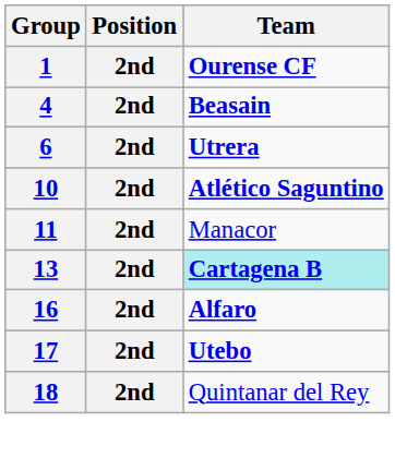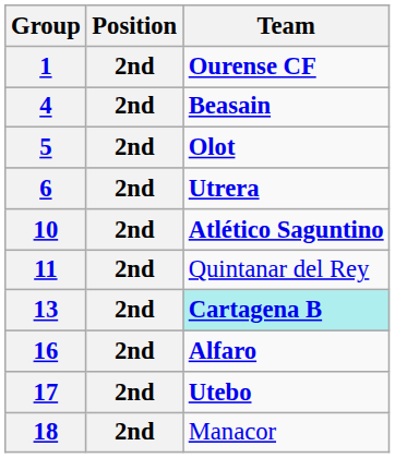+ row: 5 | 2nd | Olot
11 | Team: Manacor -> Quintanar del Rey
18 | Team: Quintanar del Rey -> Manacor
